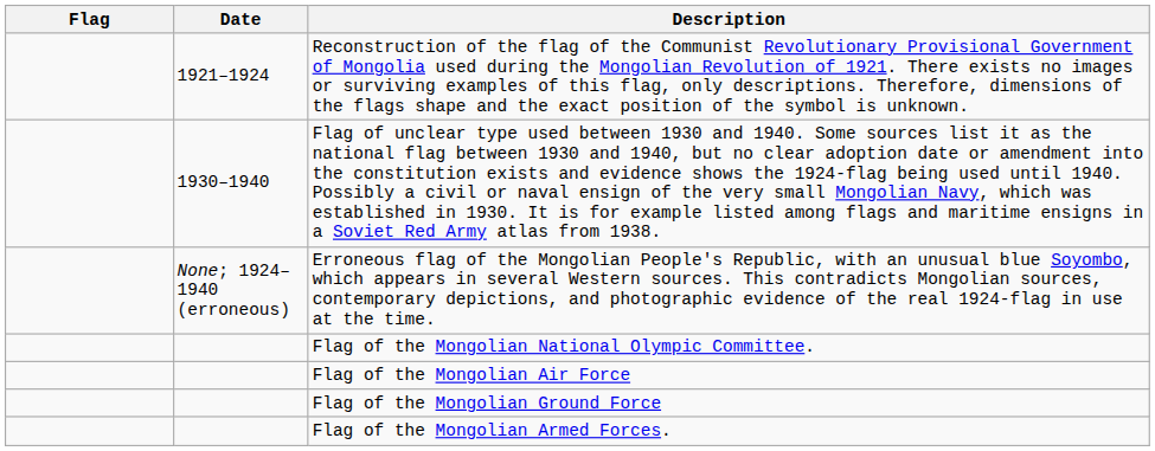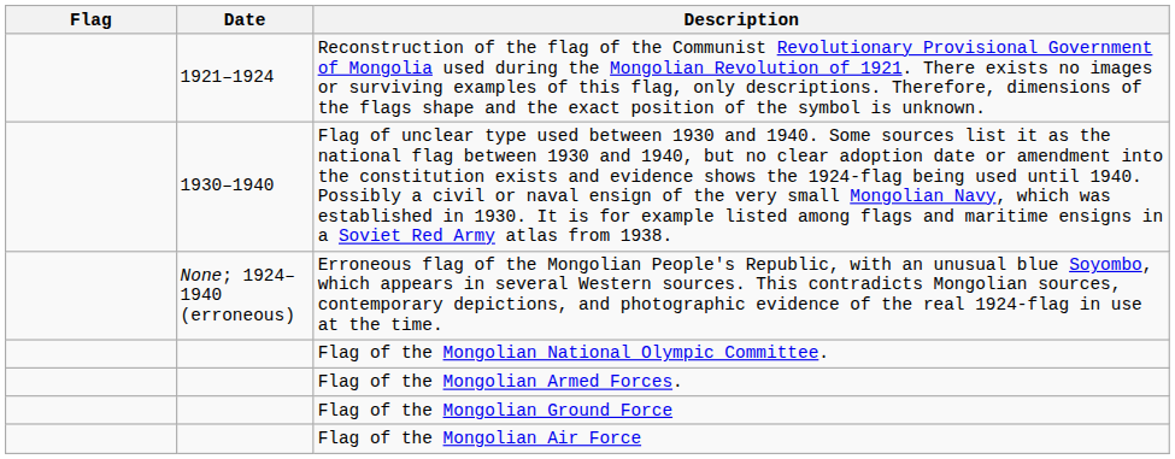rows swapped: Flag of the Mongolian Armed Forces. <-> Flag of the Mongolian Air Force
